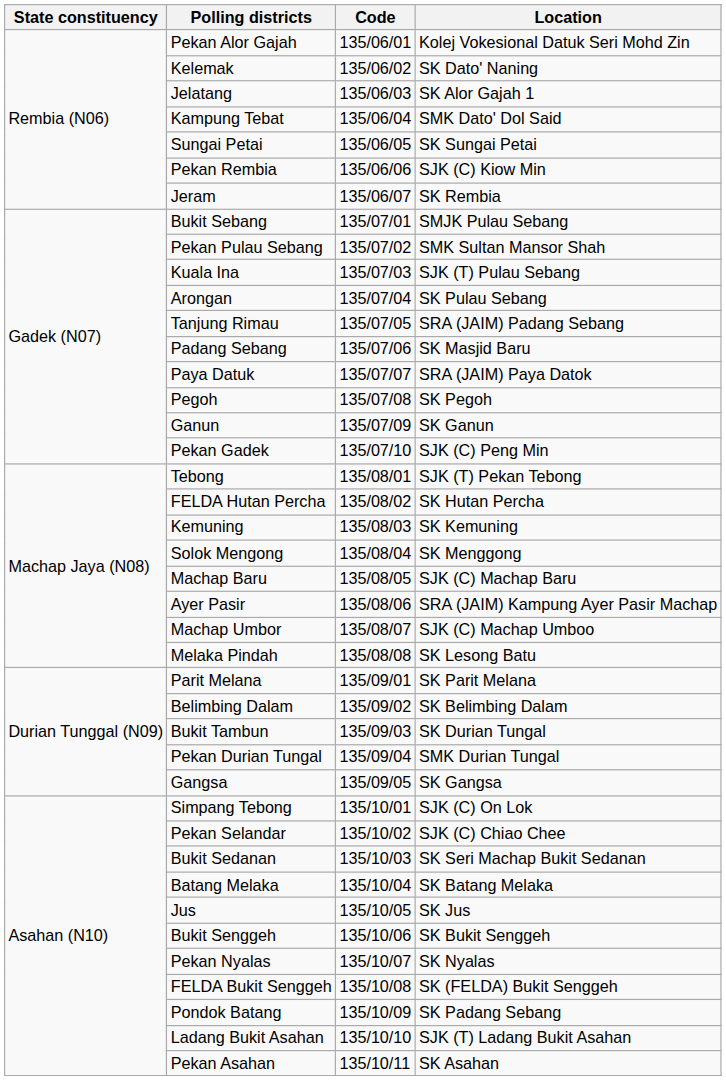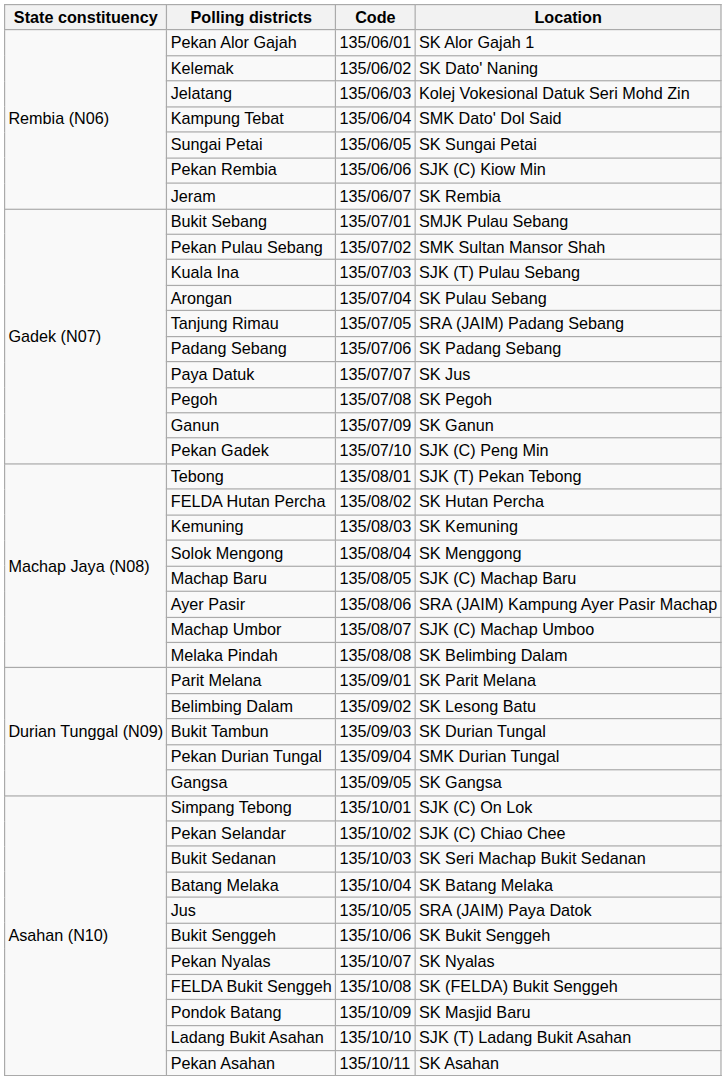Pekan Alor Gajah | Location: Kolej Vokesional Datuk Seri Mohd Zin -> SK Alor Gajah 1
Jelatang | Location: SK Alor Gajah 1 -> Kolej Vokesional Datuk Seri Mohd Zin
Padang Sebang | Location: SK Masjid Baru -> SK Padang Sebang
Paya Datuk | Location: SRA (JAIM) Paya Datok -> SK Jus
Melaka Pindah | Location: SK Lesong Batu -> SK Belimbing Dalam
Belimbing Dalam | Location: SK Belimbing Dalam -> SK Lesong Batu
Jus | Location: SK Jus -> SRA (JAIM) Paya Datok
Pondok Batang | Location: SK Padang Sebang -> SK Masjid Baru
